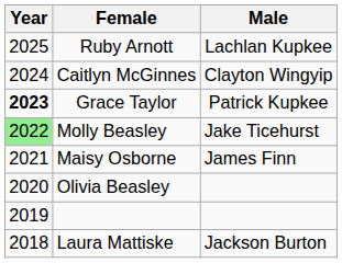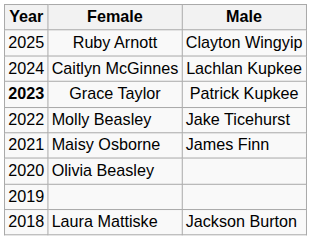Ruby Arnott | Male: Lachlan Kupkee -> Clayton Wingyip
Caitlyn McGinnes | Male: Clayton Wingyip -> Lachlan Kupkee
Molly Beasley | Year: lightgreen background -> no background
